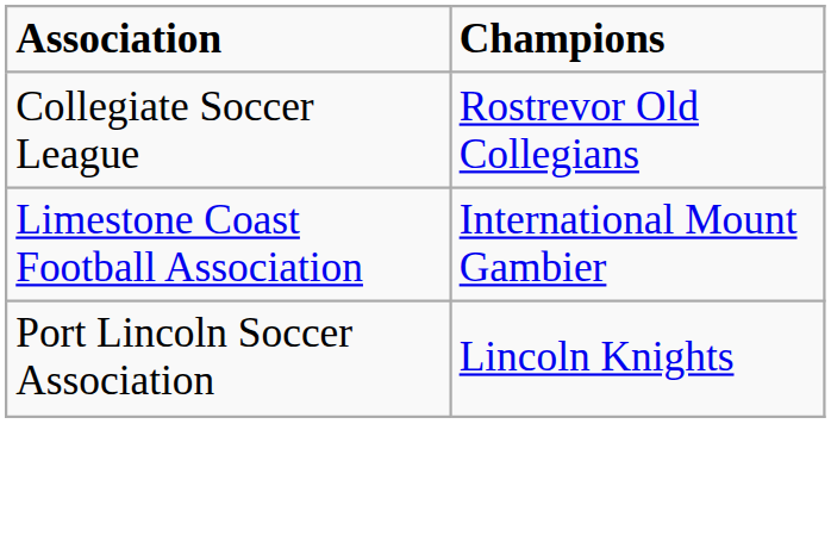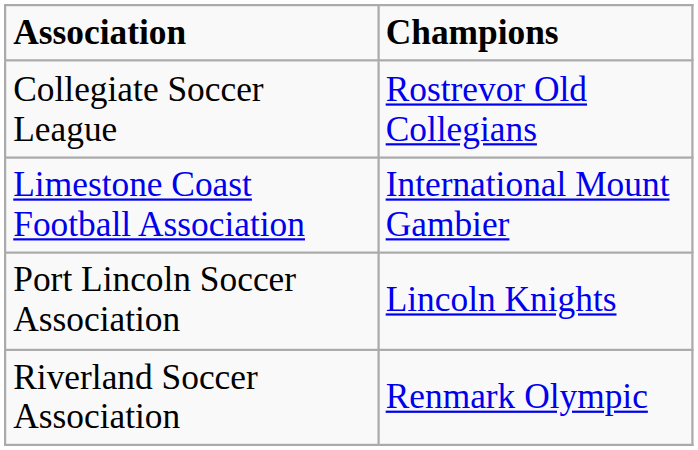+ row: Riverland Soccer Association | Renmark Olympic
